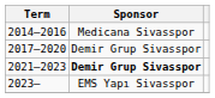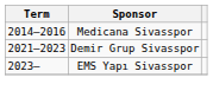- row: 2017–2020 | Demir Grup Sivasspor
2021–2023 | Sponsor: bold -> normal
